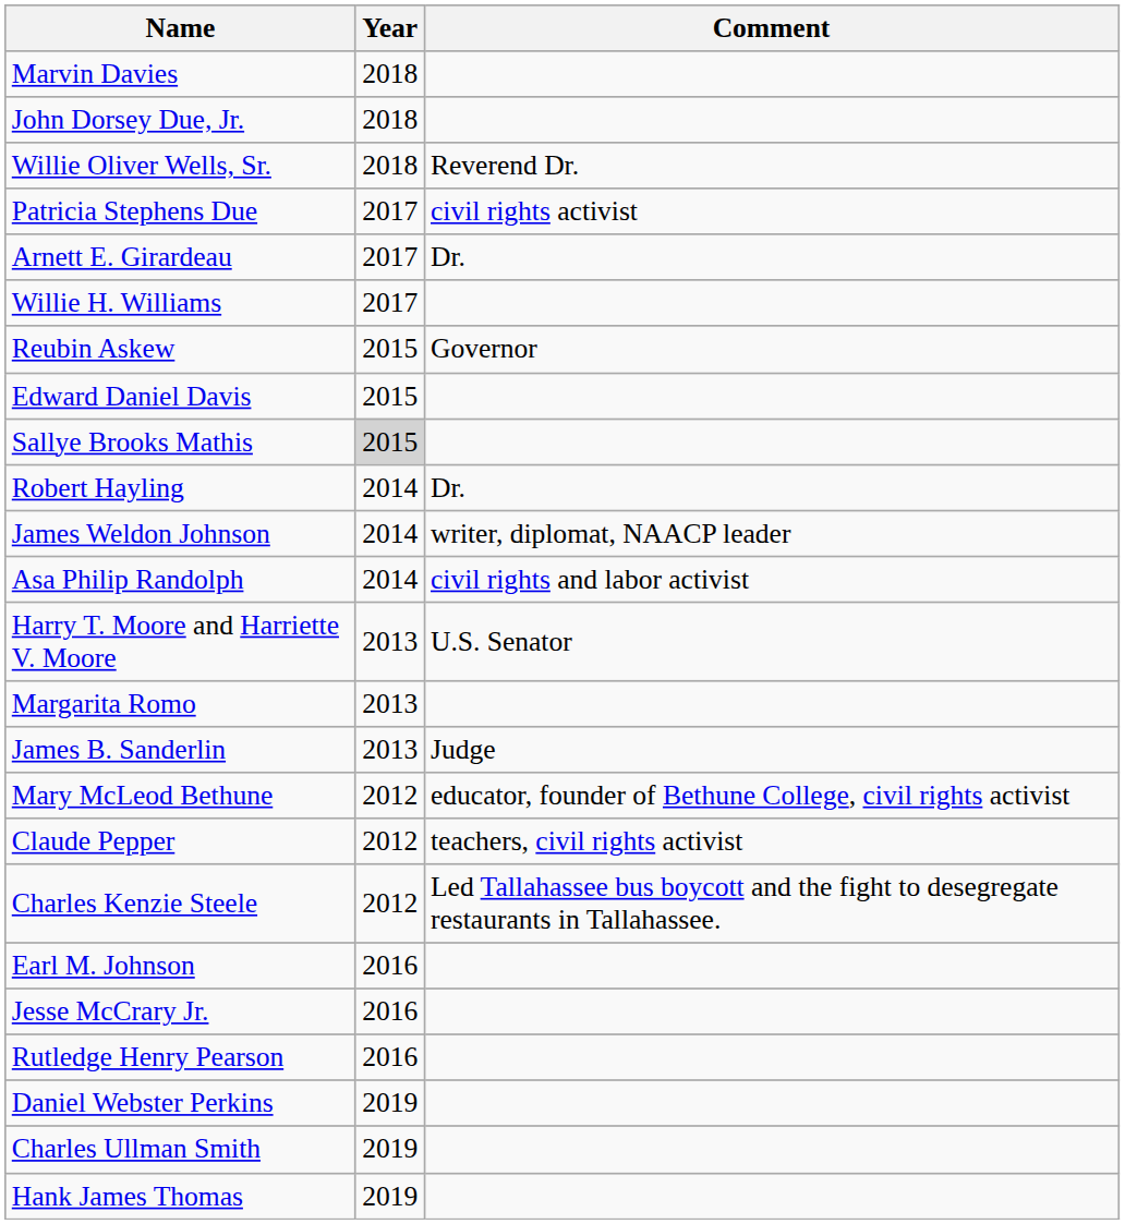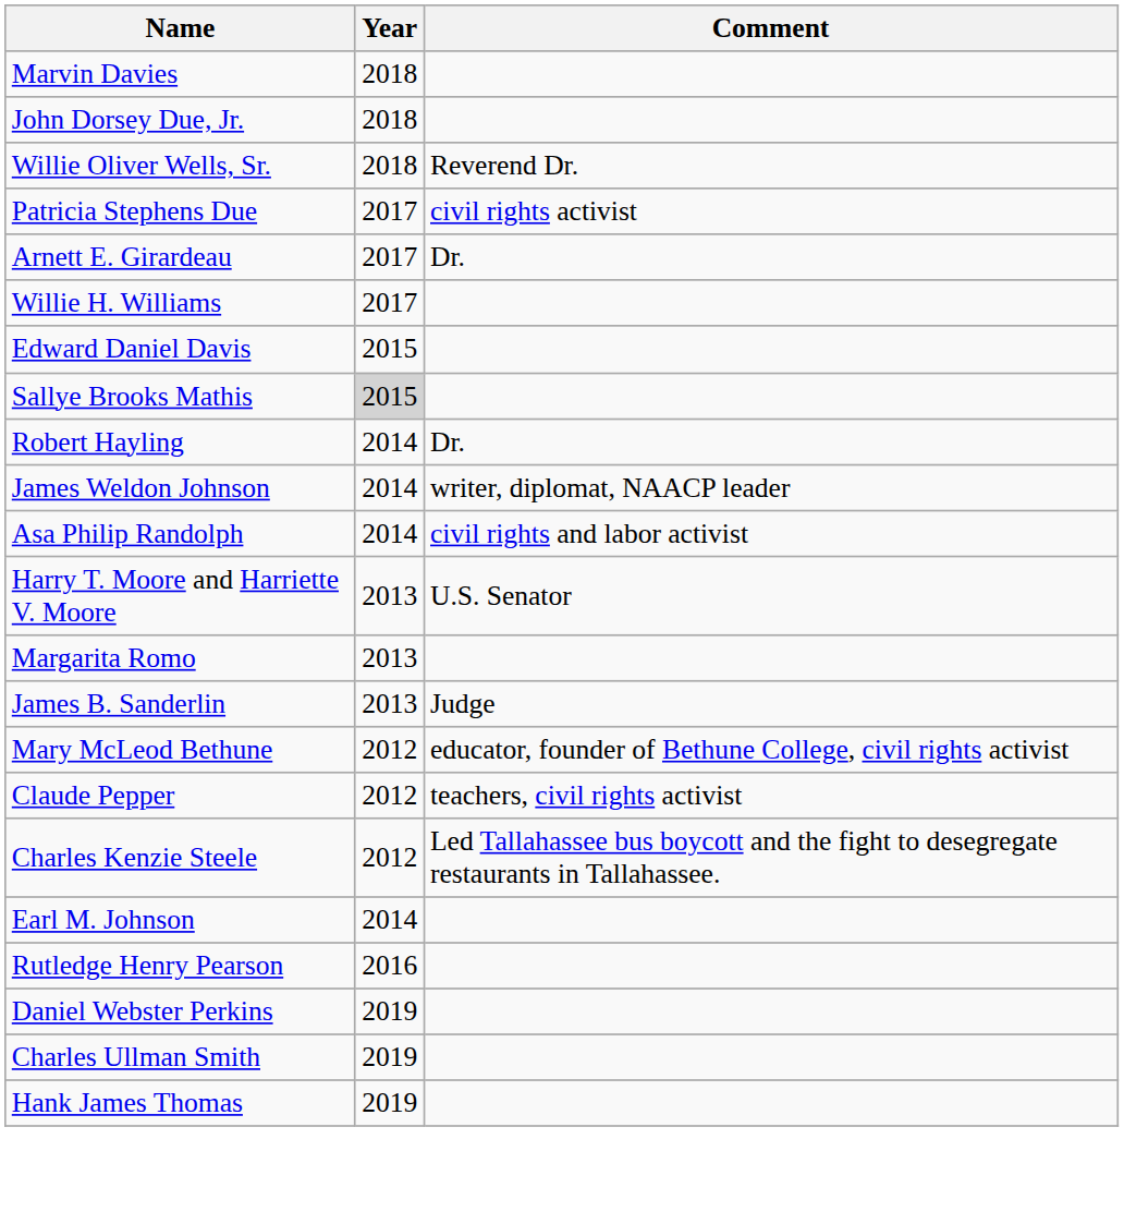- row: Reubin Askew | 2015 | Governor
Earl M. Johnson | Year: 2016 -> 2014
- row: Jesse McCrary Jr. | 2016
